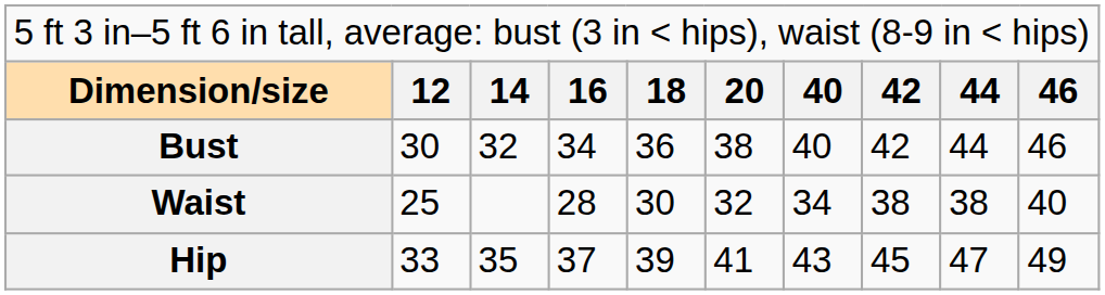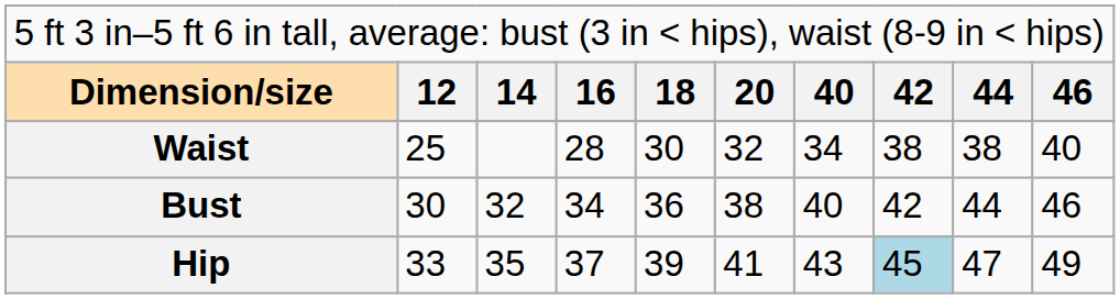rows swapped: Bust <-> Waist
Hip | column 8: no background -> lightblue background
